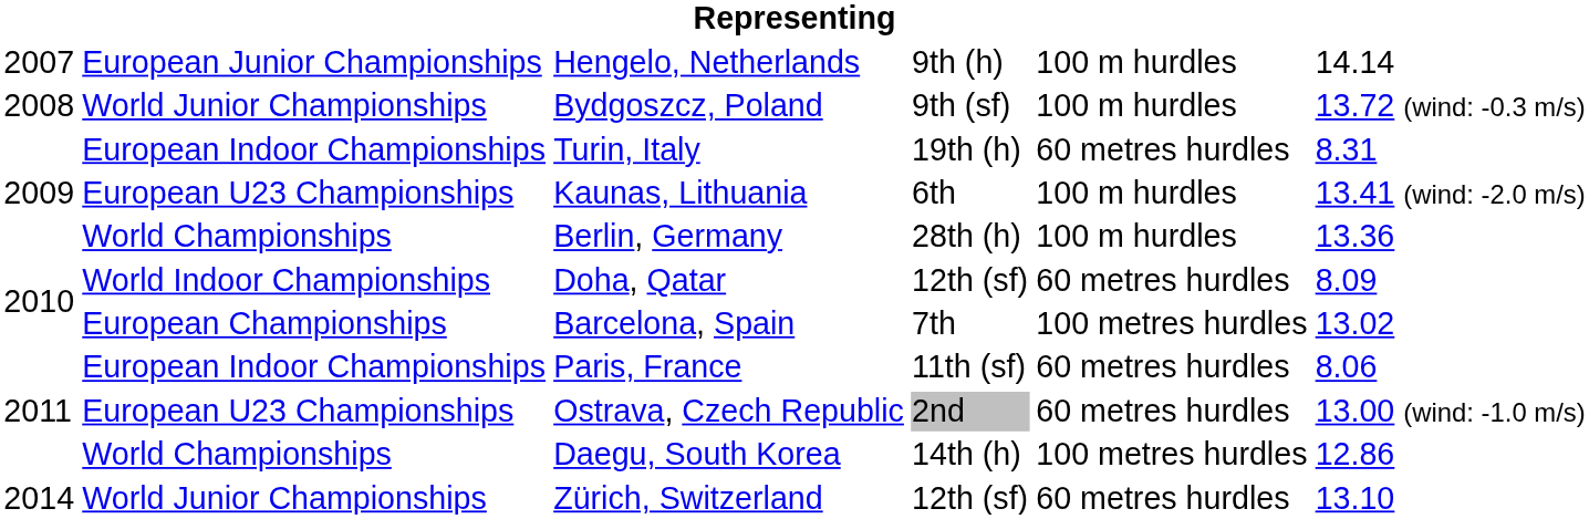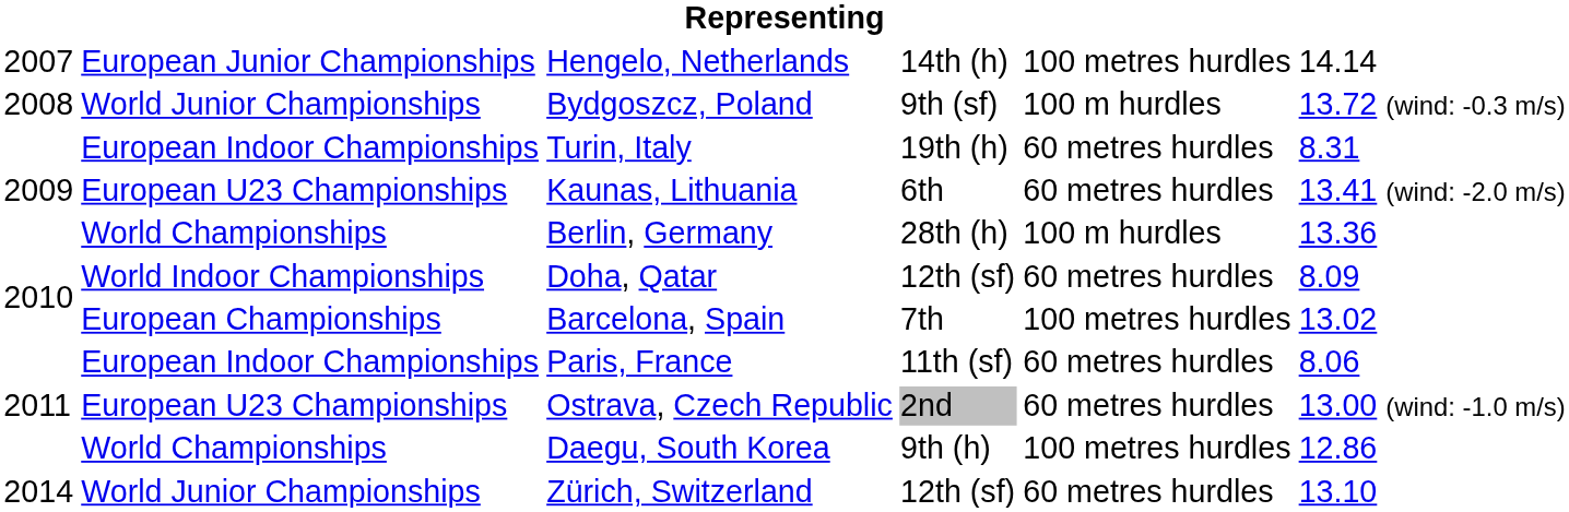Hengelo, Netherlands | column 4: 9th (h) -> 14th (h)
Hengelo, Netherlands | column 5: 100 m hurdles -> 100 metres hurdles
Kaunas, Lithuania | column 5: 100 m hurdles -> 60 metres hurdles
Daegu, South Korea | column 4: 14th (h) -> 9th (h)
